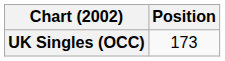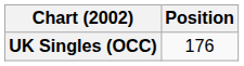UK Singles (OCC) | Position: 173 -> 176
